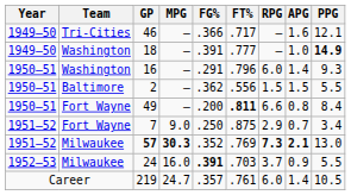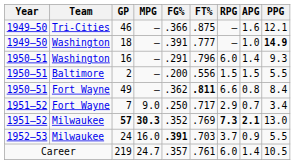46 | FT%: .717 -> .875
2 | FG%: .362 -> .200
49 | FG%: .200 -> .362
7 | FT%: .875 -> .717
